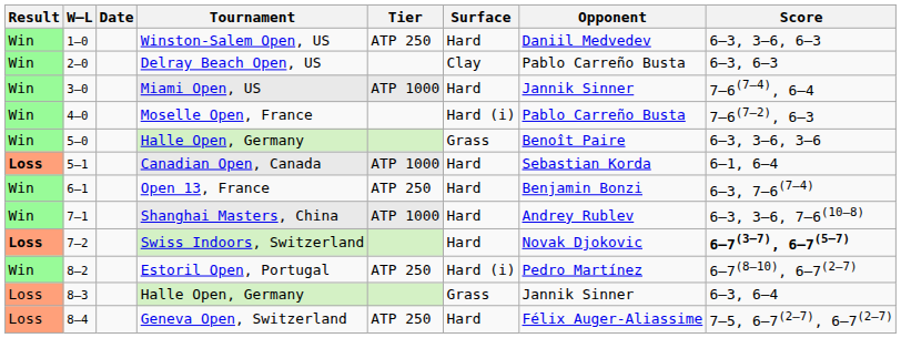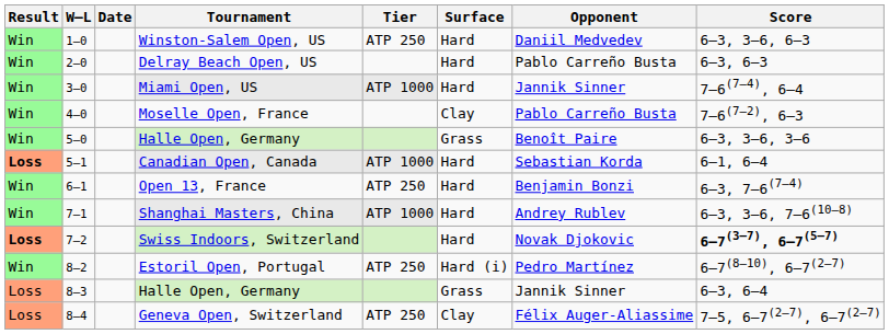Delray Beach Open, US | Surface: Clay -> Hard
Moselle Open, France | Surface: Hard (i) -> Clay
Geneva Open, Switzerland | Surface: Hard -> Clay
